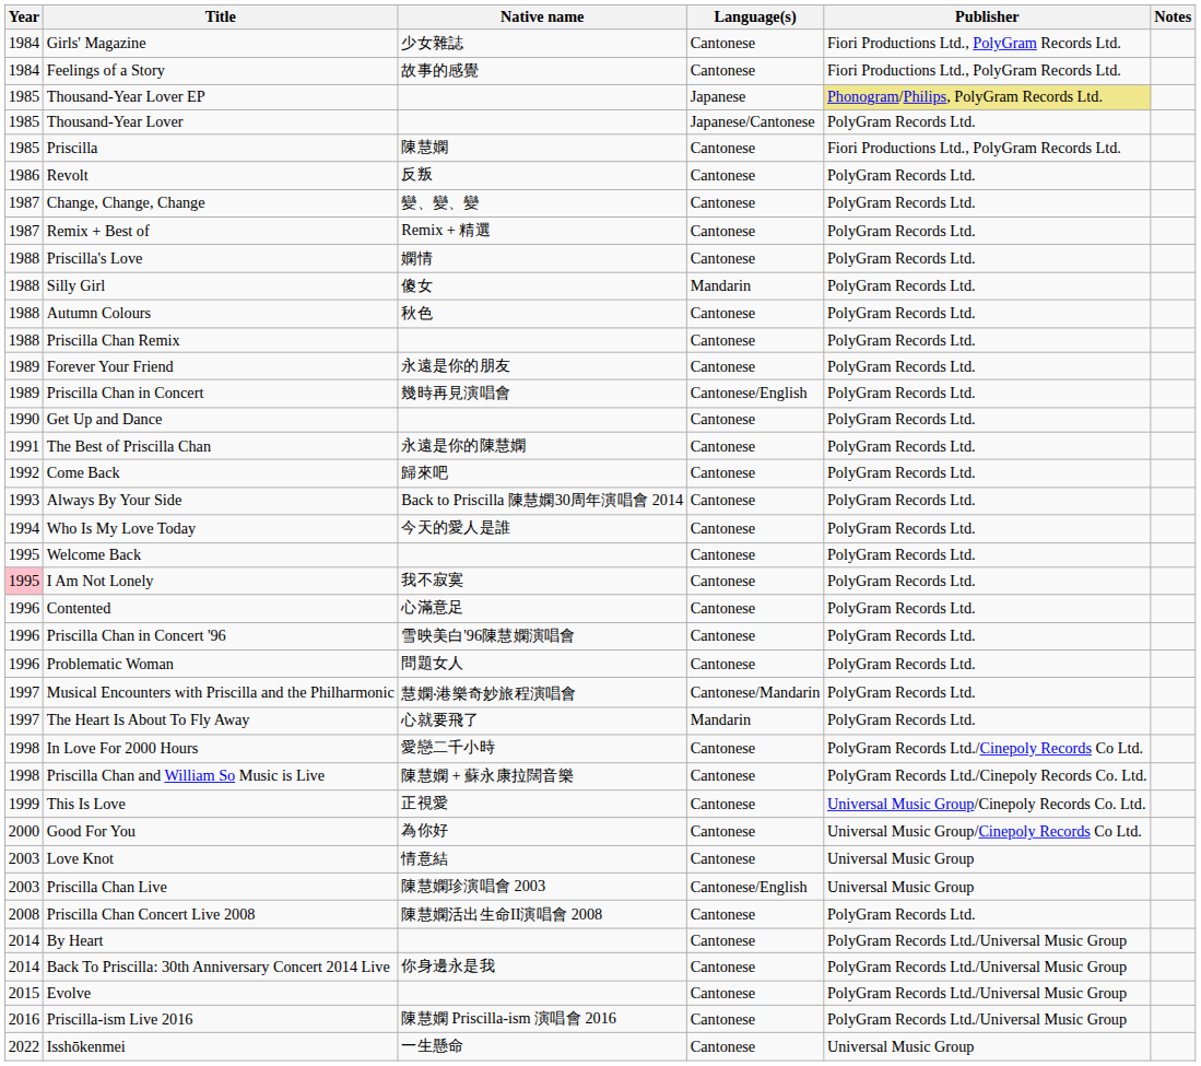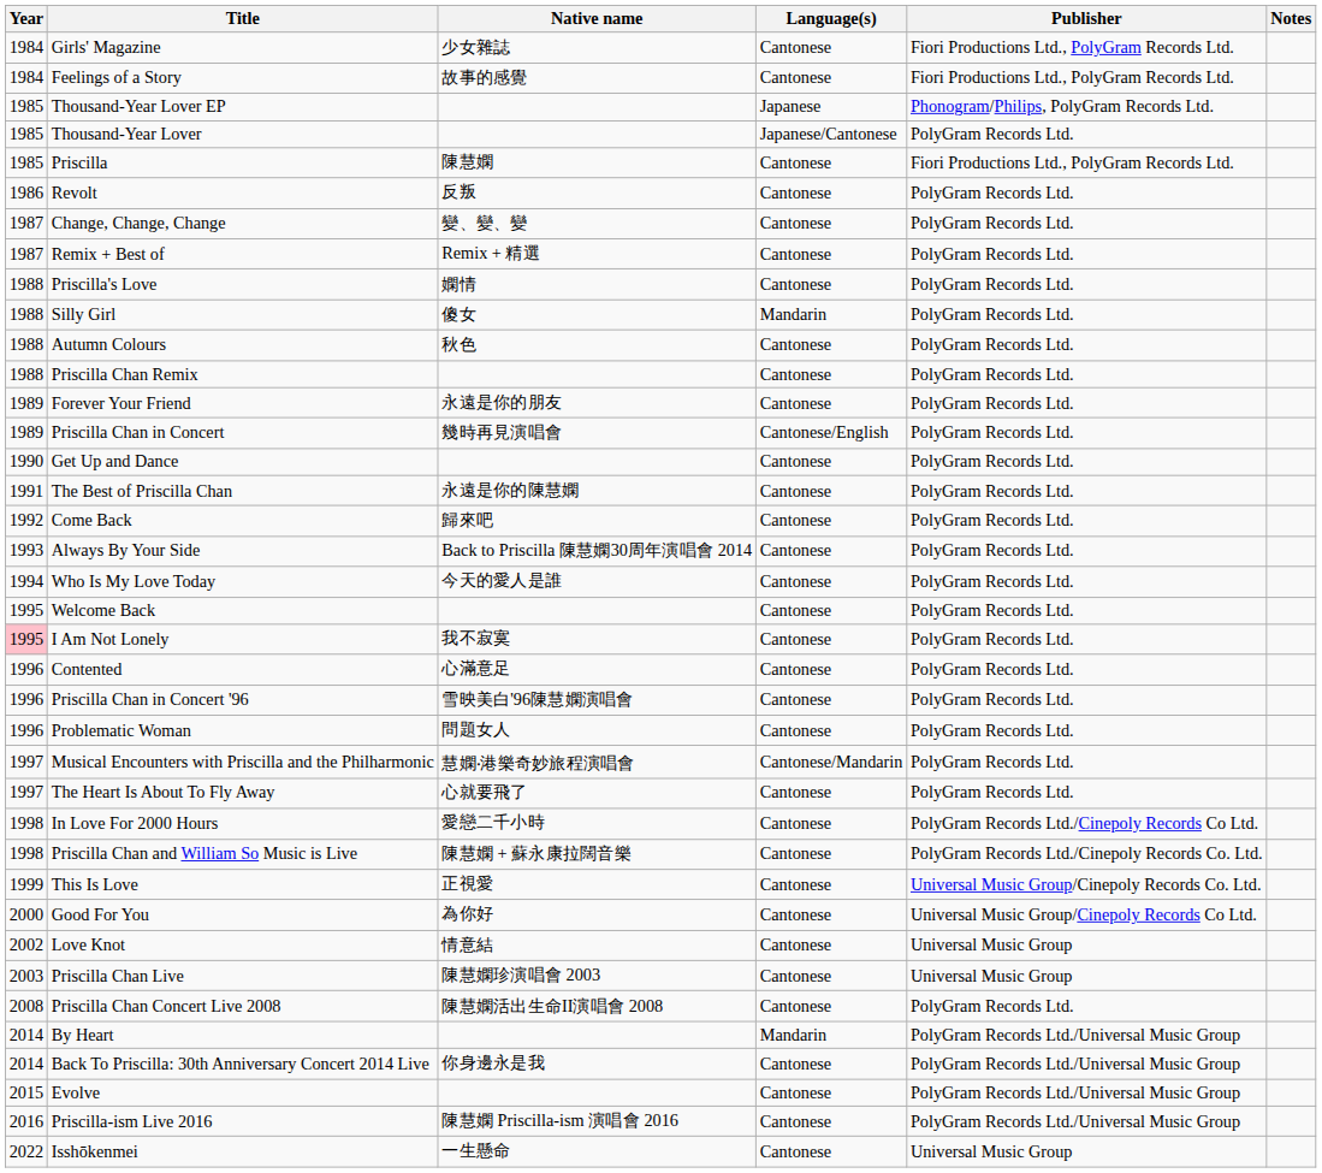Thousand-Year Lover EP | Publisher: khaki background -> no background
The Heart Is About To Fly Away | Language(s): Mandarin -> Cantonese
Love Knot | Year: 2003 -> 2002
Priscilla Chan Live | Language(s): Cantonese/English -> Cantonese
By Heart | Language(s): Cantonese -> Mandarin
